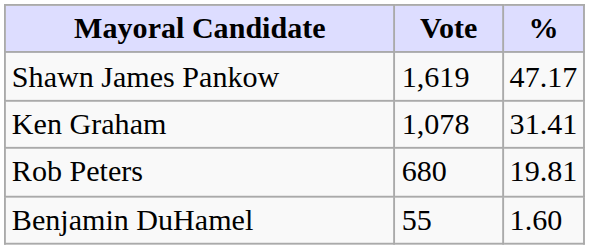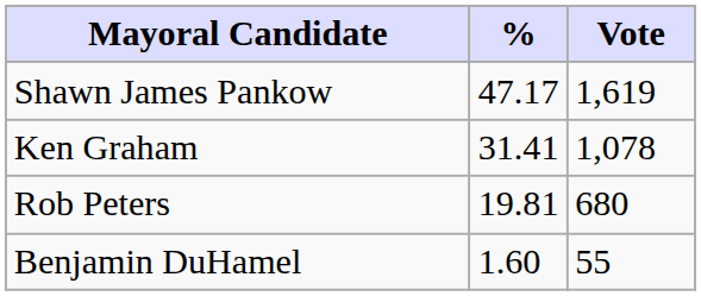columns swapped: Vote <-> %
